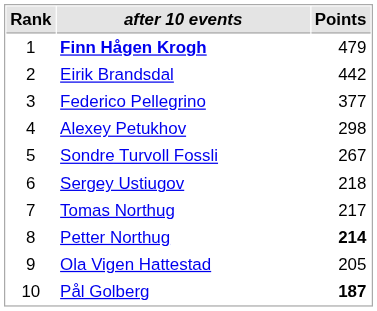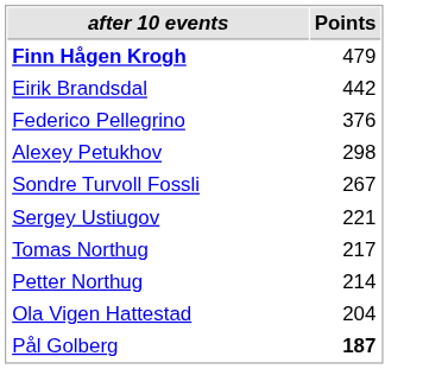- column: Rank | 1 | 2 | 3 | 4 | 5 | 6 | 7 | 8 | 9 | 10
Federico Pellegrino | Points: 377 -> 376
Sergey Ustiugov | Points: 218 -> 221
Petter Northug | Points: bold -> normal
Ola Vigen Hattestad | Points: 205 -> 204
